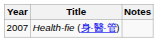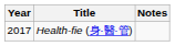Health-fie (身·醫·管) | Year: 2007 -> 2017
